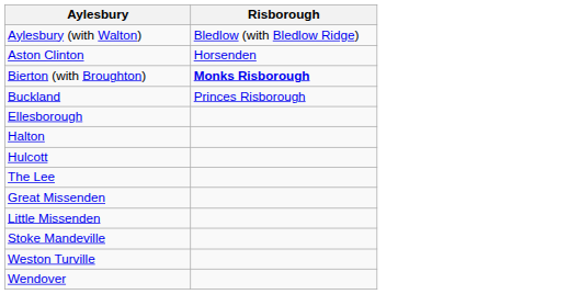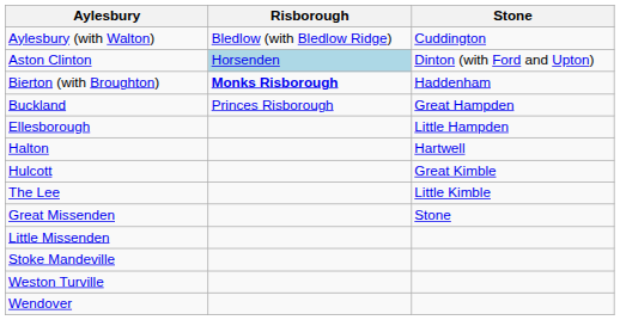+ column: Stone | Cuddington | Dinton (with Ford and Upton) | Haddenham | Great Hampden | Little Hampden | Hartwell | Great Kimble | Little Kimble | Stone
Aston Clinton | Risborough: no background -> lightblue background
